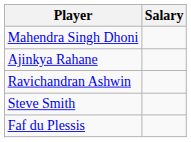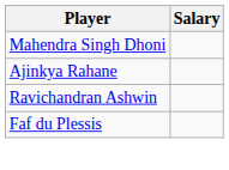- row: Steve Smith
